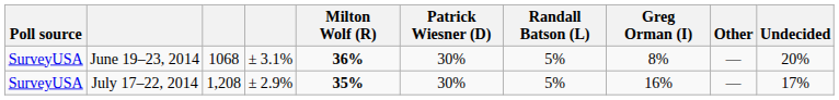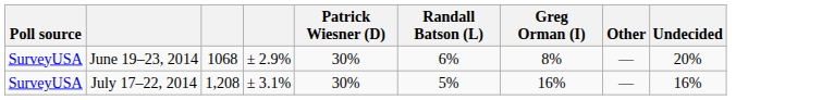- column: Milton Wolf (R) | 36% | 35%
June 19–23, 2014 | column 4: ± 3.1% -> ± 2.9%
June 19–23, 2014 | Randall Batson (L): 5% -> 6%
July 17–22, 2014 | column 4: ± 2.9% -> ± 3.1%
July 17–22, 2014 | Undecided: 17% -> 16%
